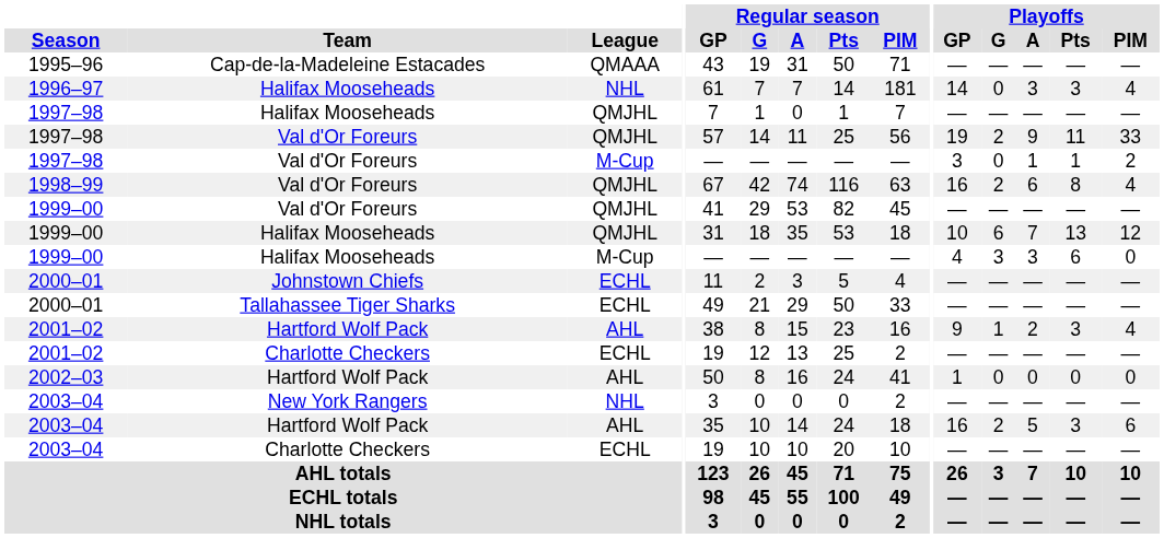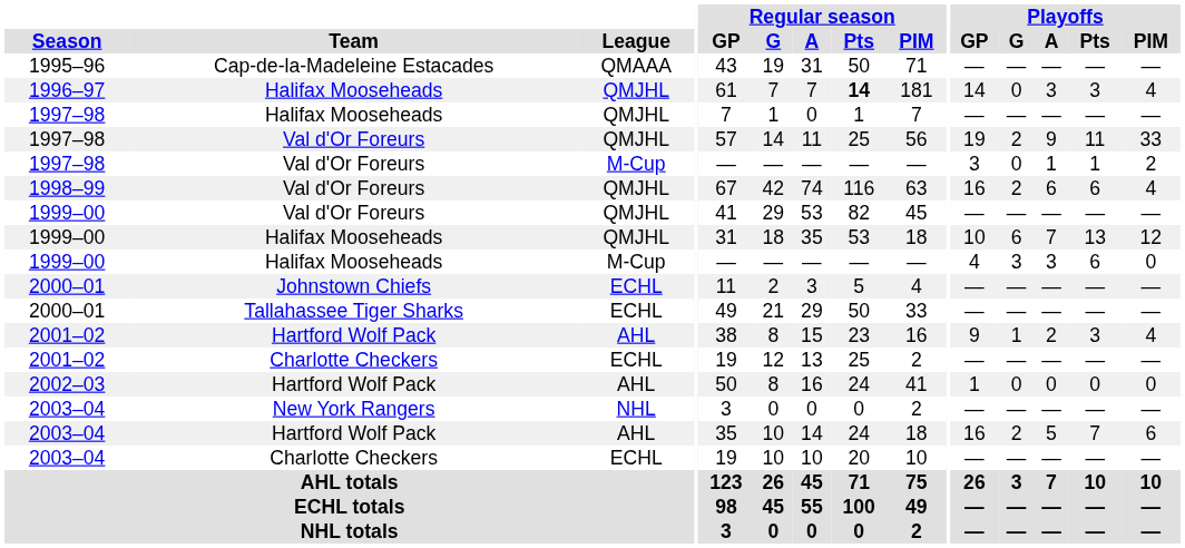1996–97 | League: NHL -> QMJHL
1996–97 | Regular season / Pts: normal -> bold
1998–99 | Playoffs / Pts: 8 -> 6
2003–04 / Hartford Wolf Pack | Playoffs / Pts: 3 -> 7
